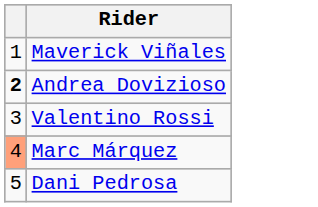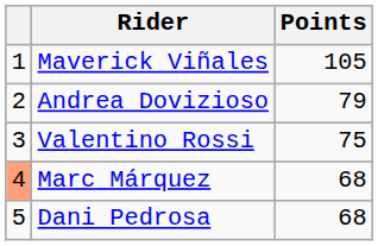+ column: Points | 105 | 79 | 75 | 68 | 68
Andrea Dovizioso | column 1: bold -> normal
